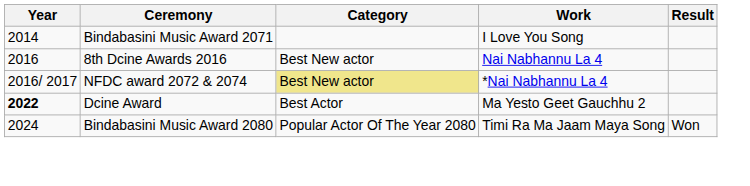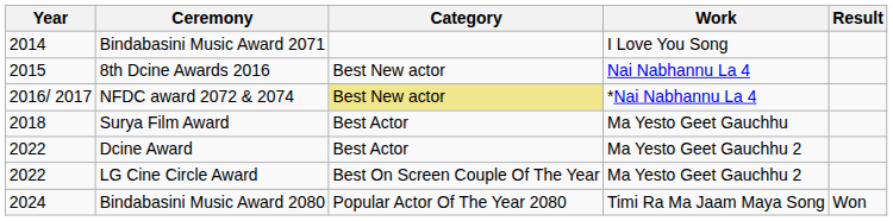8th Dcine Awards 2016 | Year: 2016 -> 2015
+ row: 2018 | Surya Film Award | Best Actor | Ma Yesto Geet Gauchhu
Dcine Award | Year: bold -> normal
+ row: 2022 | LG Cine Circle Award | Best On Screen Couple Of The Year | Ma Yesto Geet Gauchhu 2
